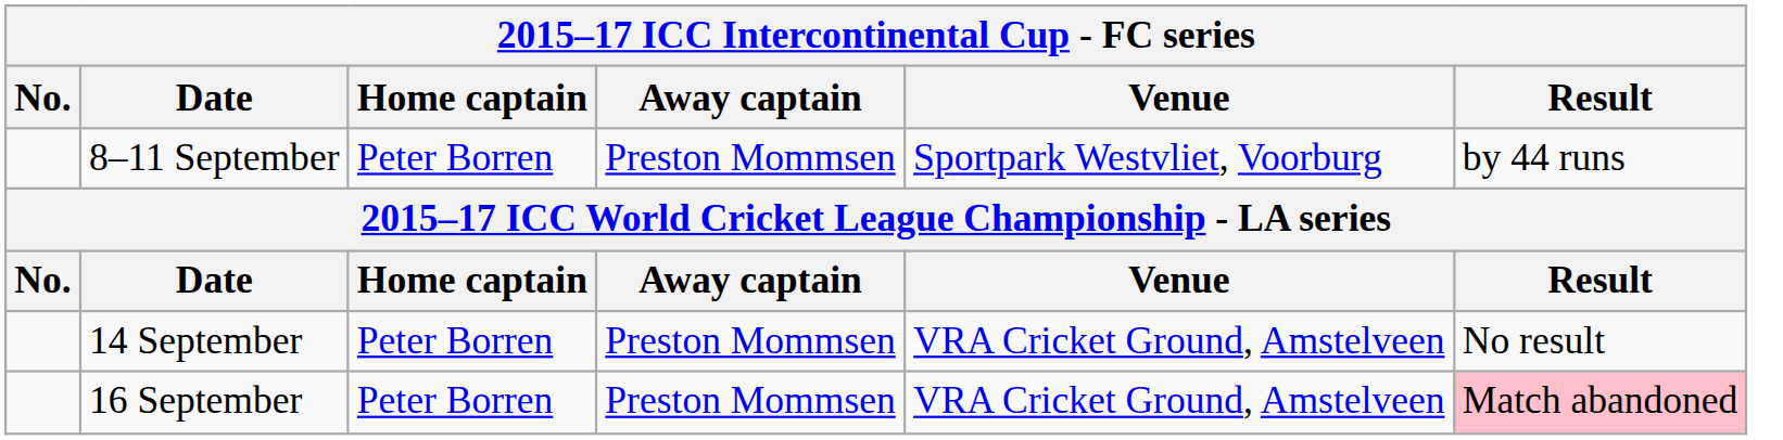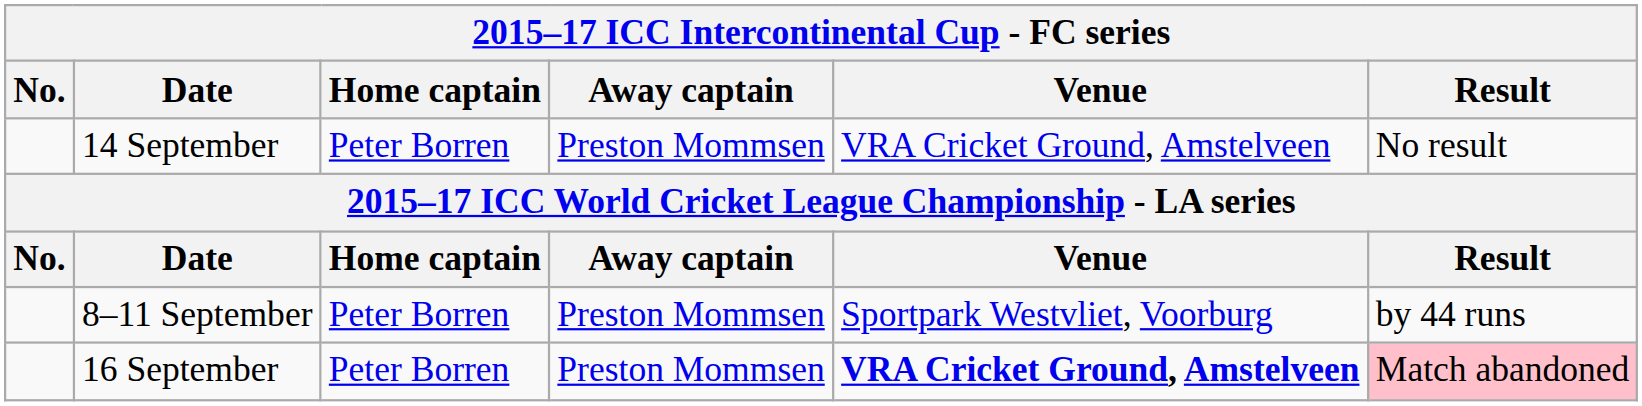rows swapped: 8–11 September <-> 14 September
16 September | Venue: normal -> bold
